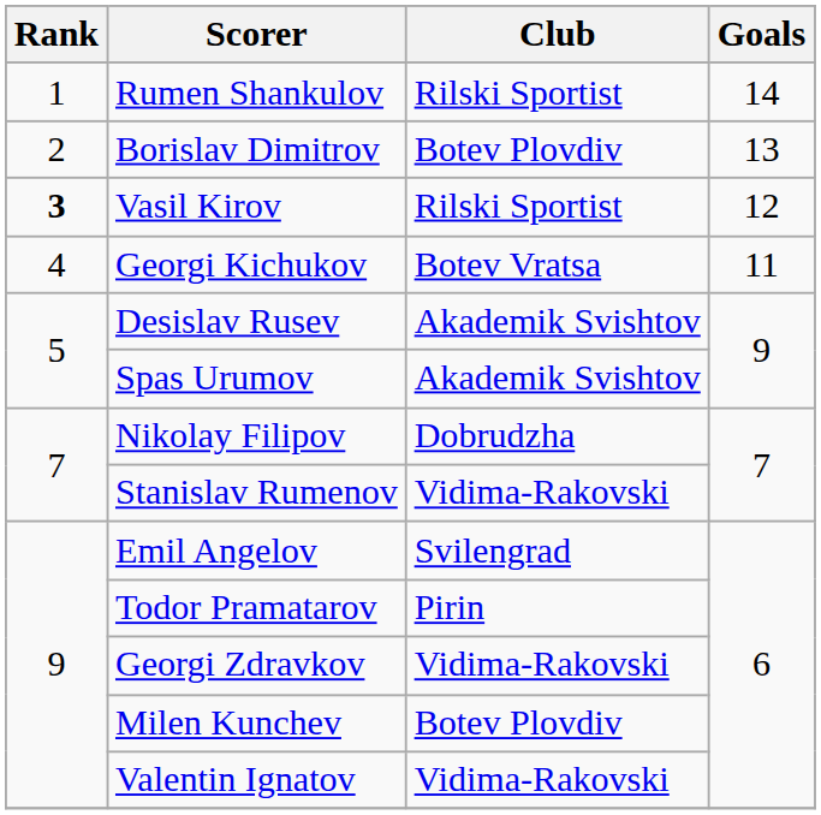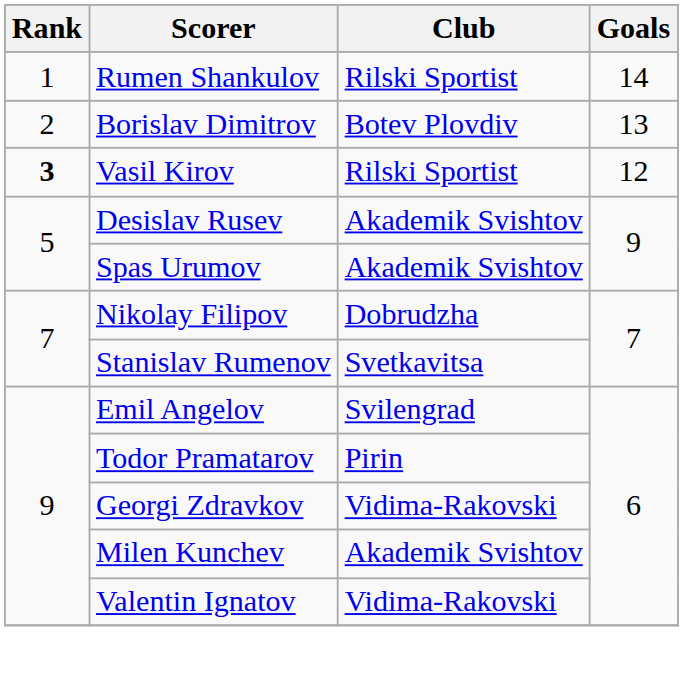- row: 4 | Georgi Kichukov | Botev Vratsa | 11
Stanislav Rumenov | Club: Vidima-Rakovski -> Svetkavitsa
Milen Kunchev | Club: Botev Plovdiv -> Akademik Svishtov
